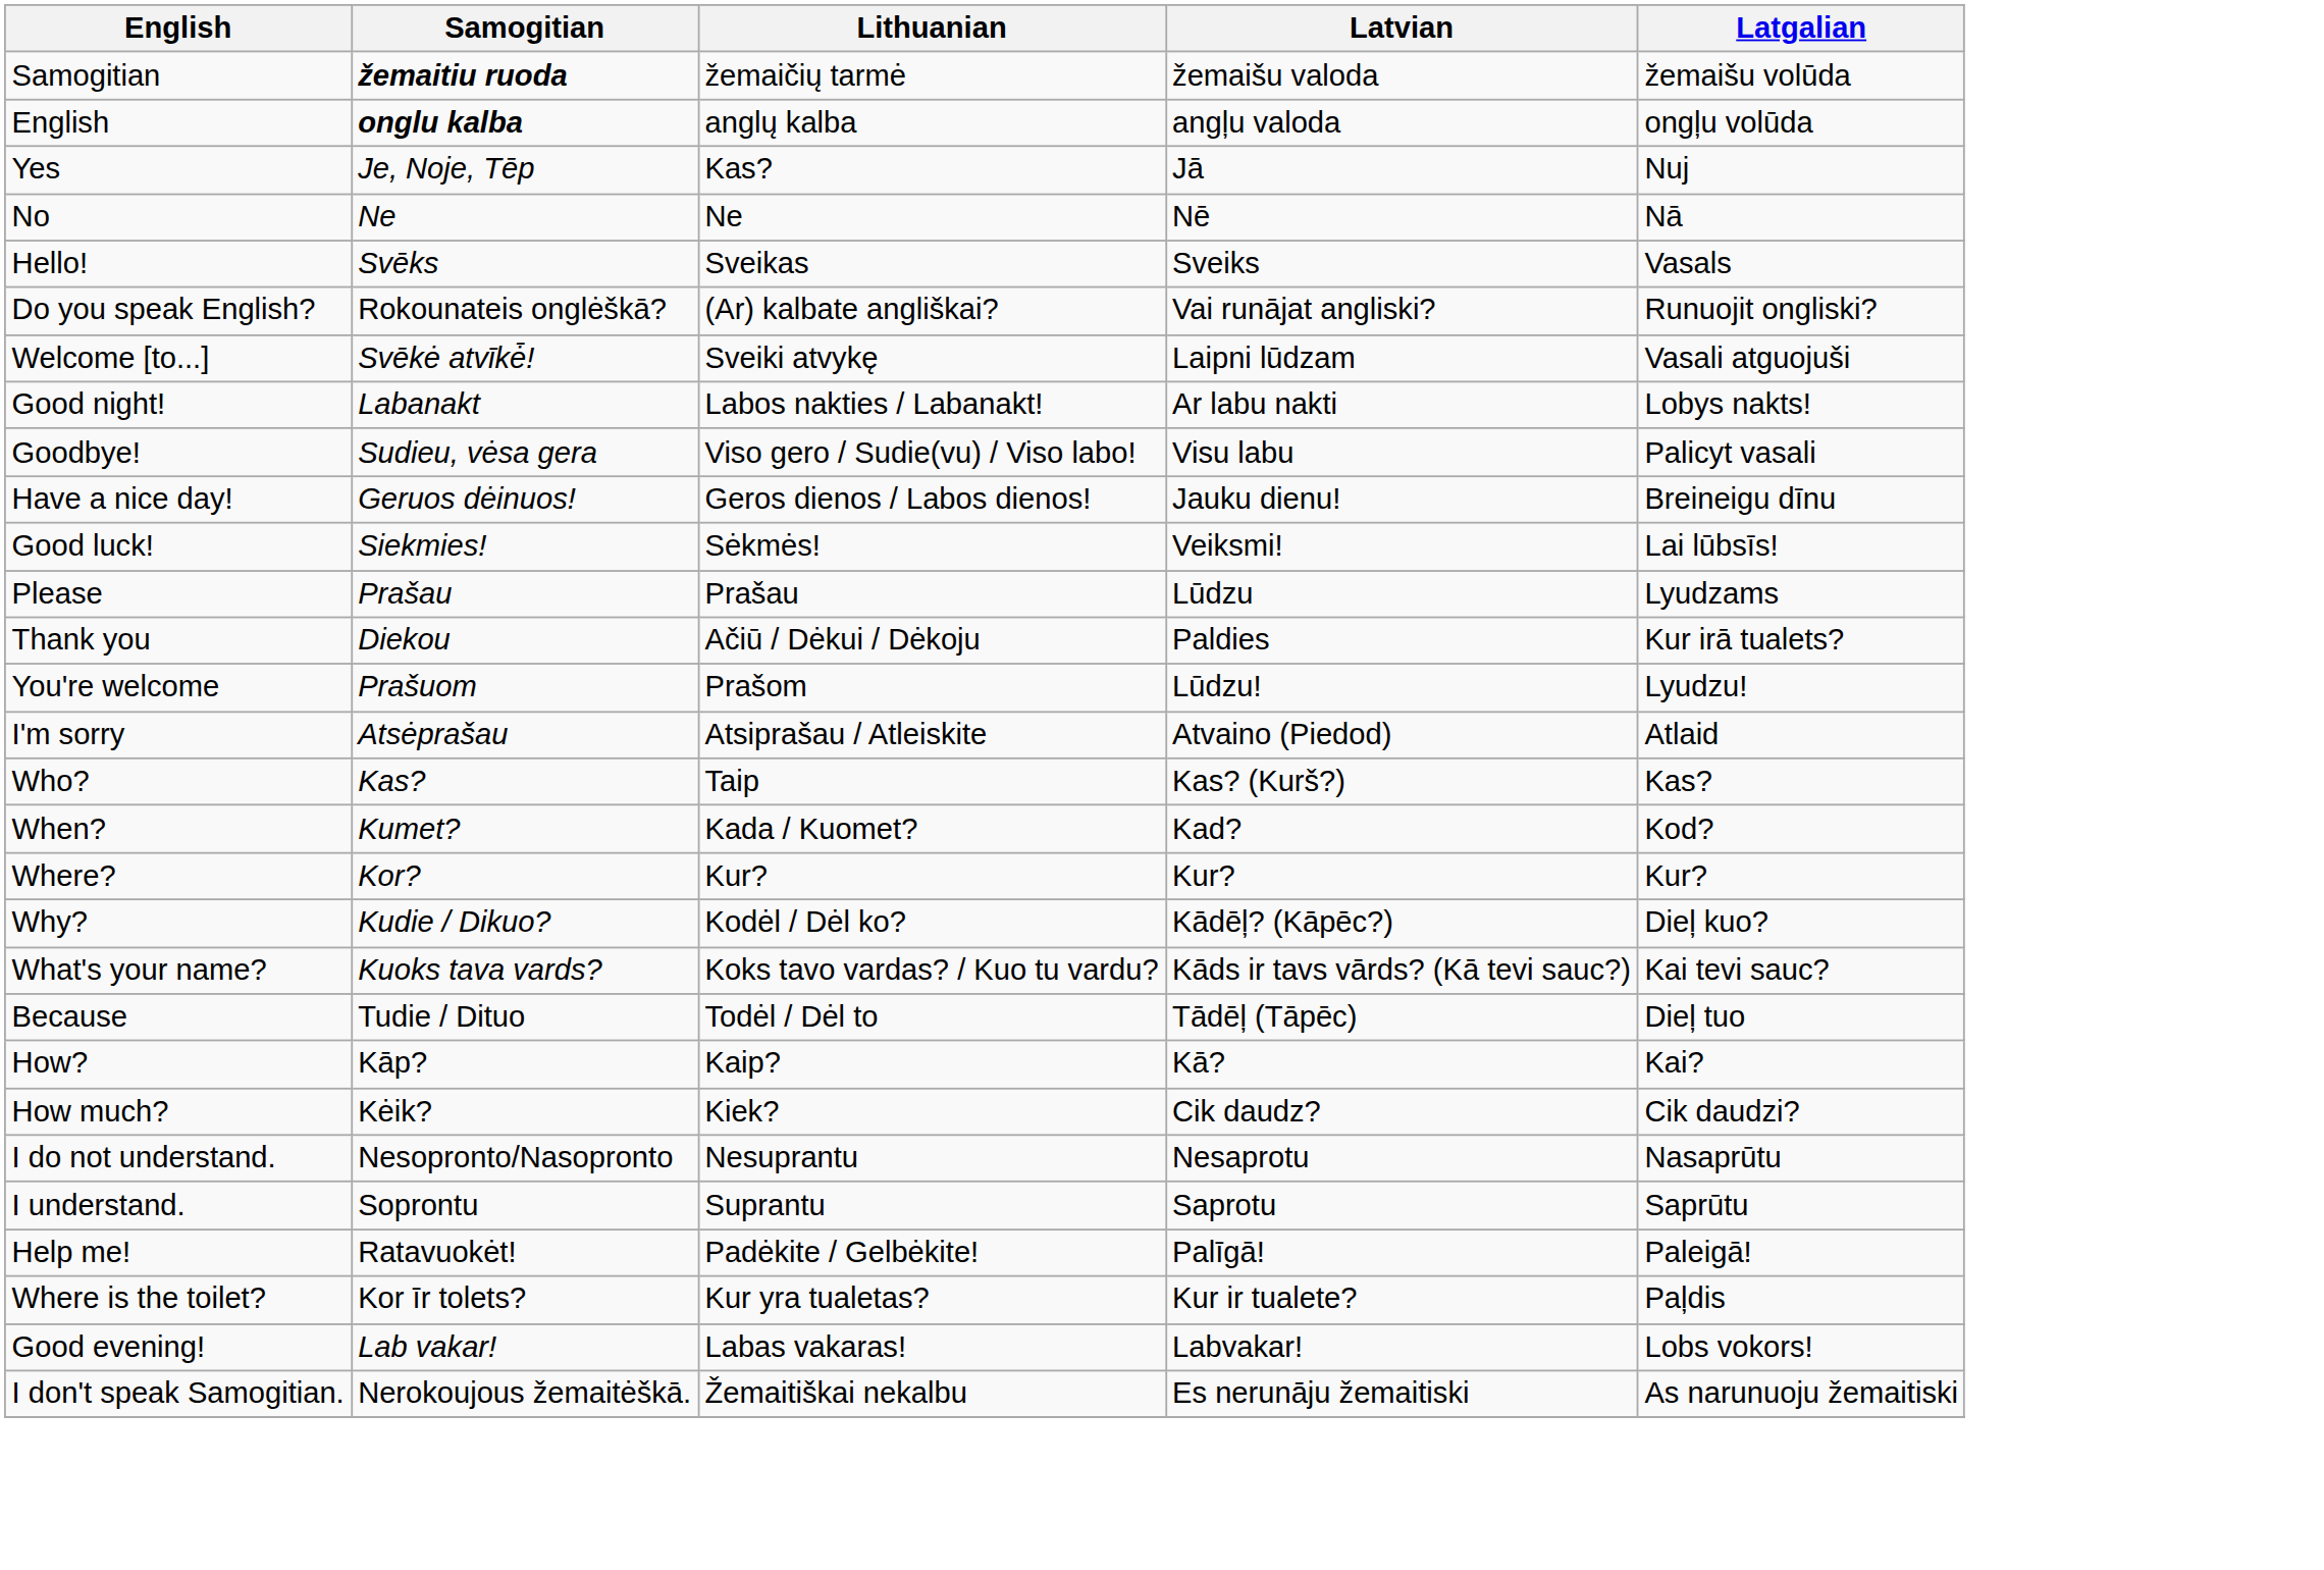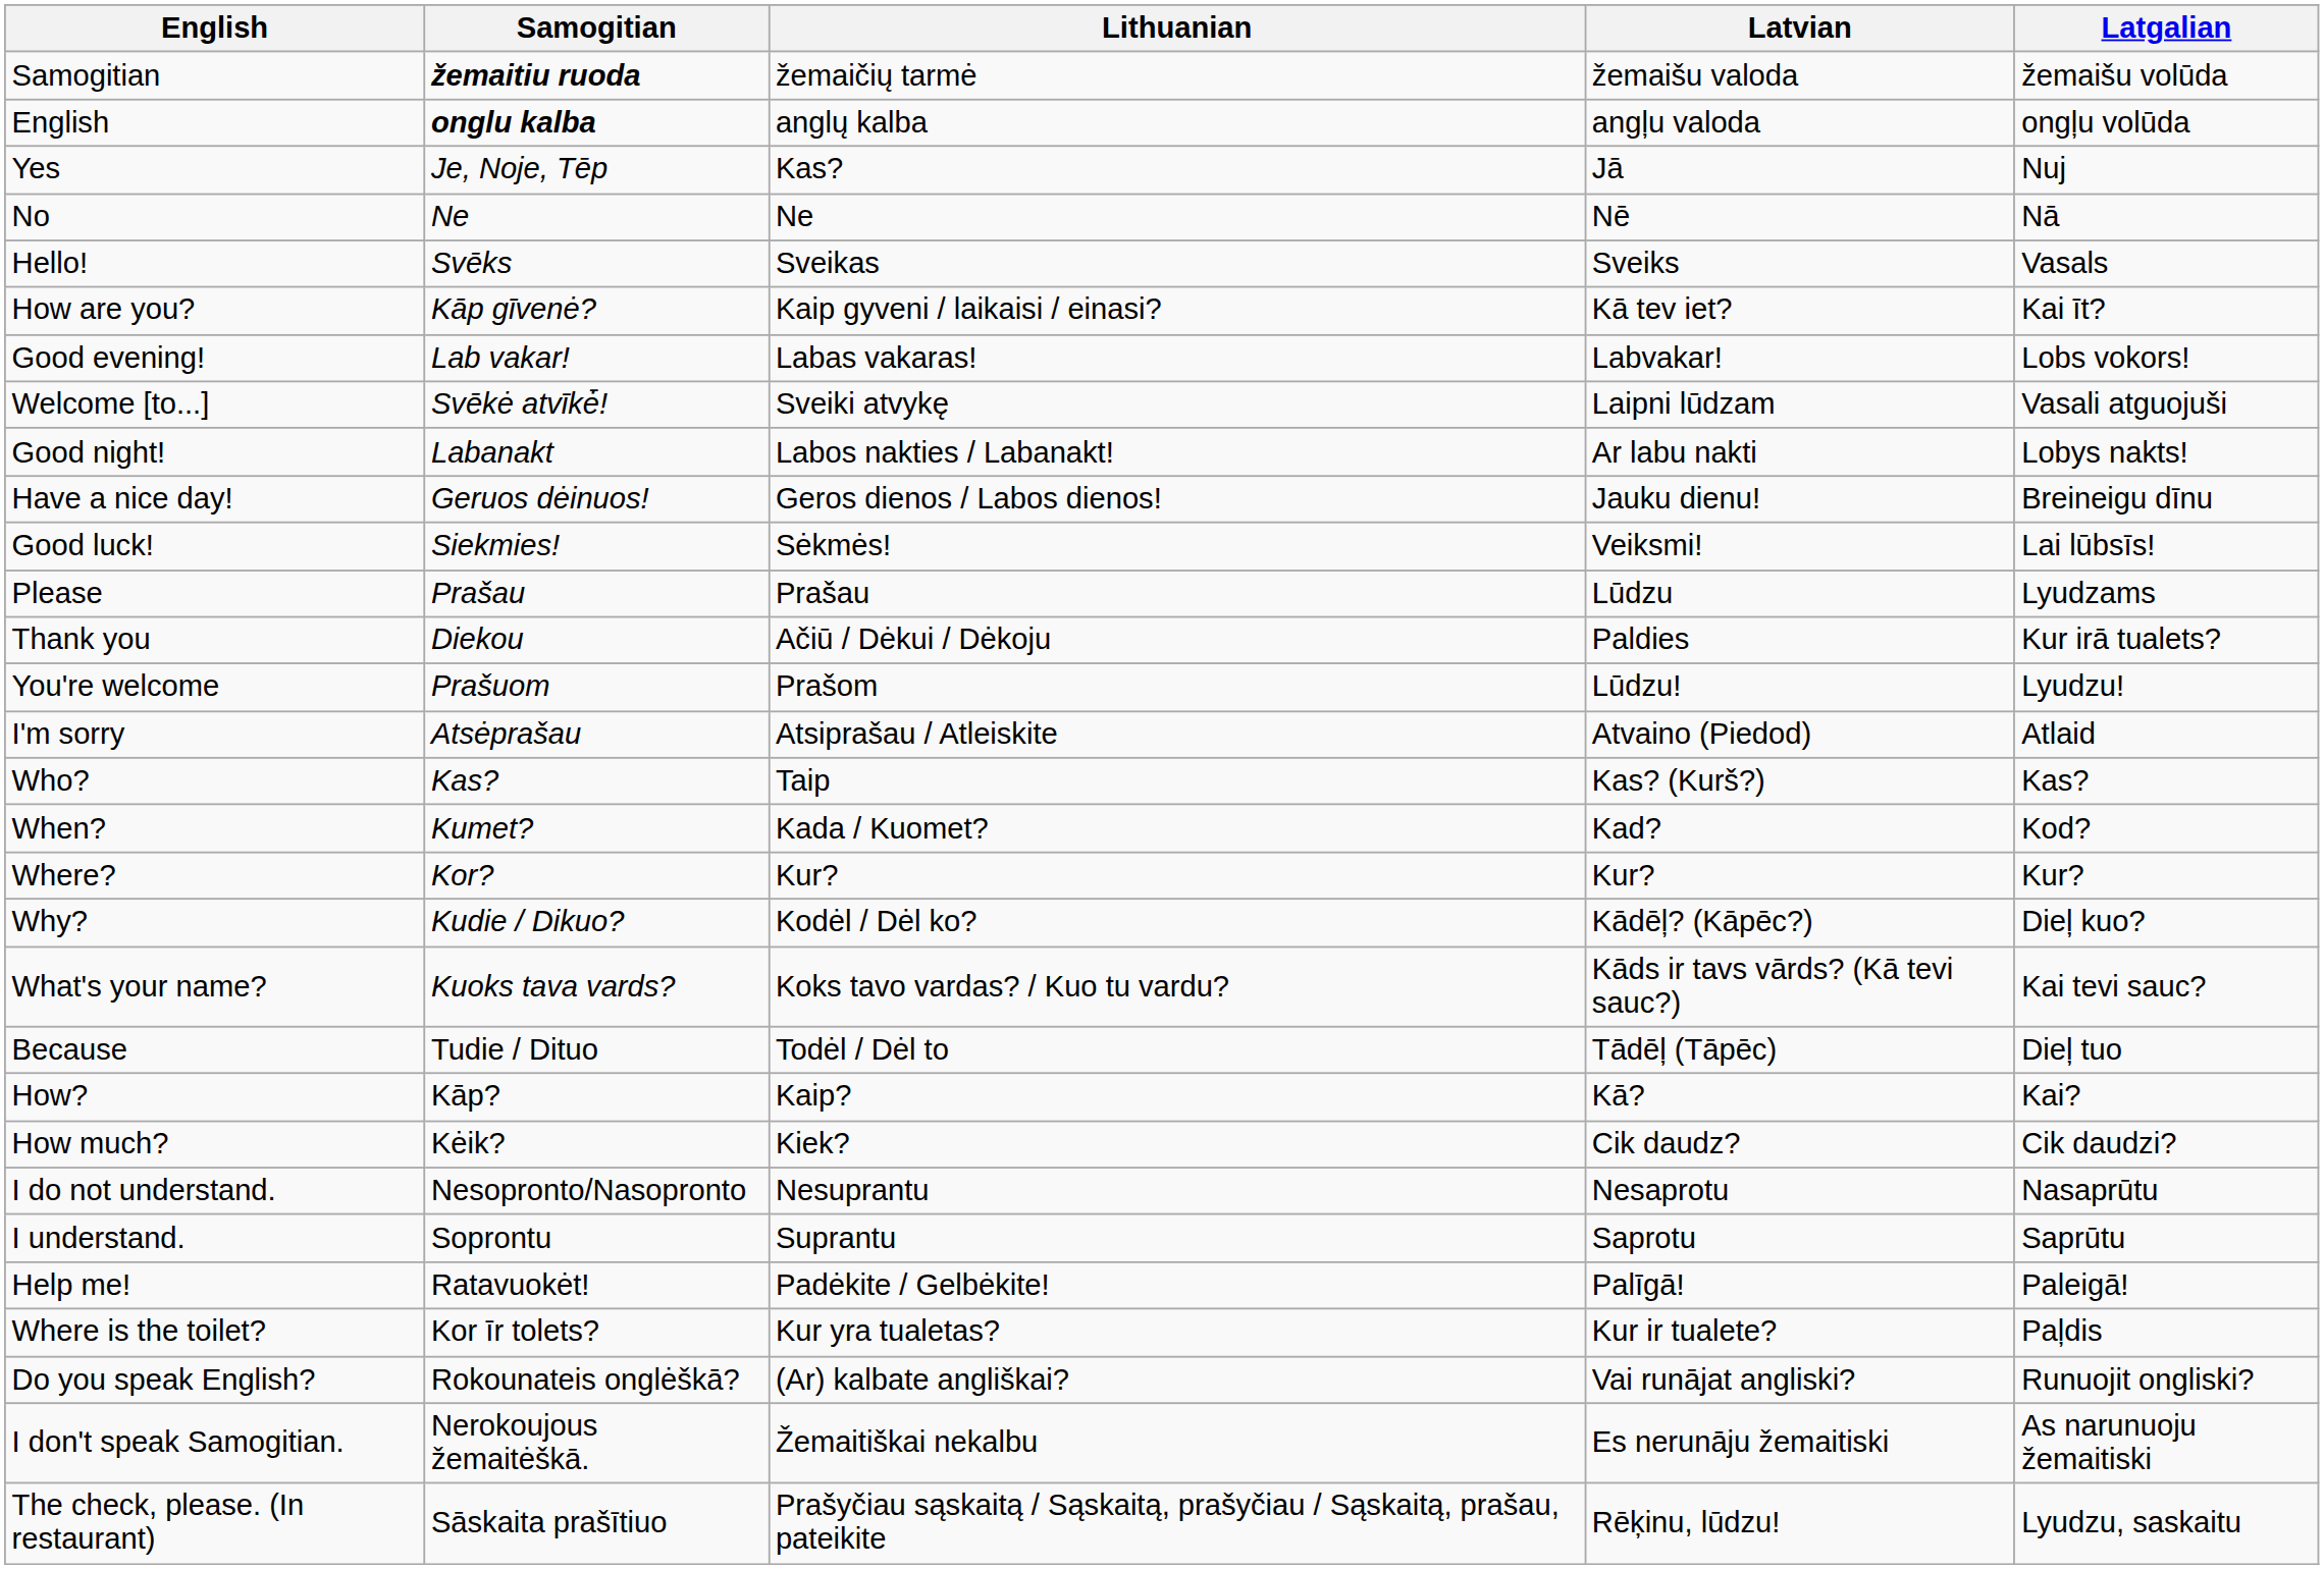+ row: How are you? | Kāp gīvenė? | Kaip gyveni / laikaisi / einasi? | Kā tev iet? | Kai īt?
rows swapped: Good evening! <-> Do you speak English?
- row: Goodbye! | Sudieu, vėsa gera | Viso gero / Sudie(vu) / Viso labo! | Visu labu | Palicyt vasali
+ row: The check, please. (In restaurant) | Sāskaita prašītiuo | Prašyčiau sąskaitą / Sąskaitą, prašyčiau / Sąskaitą, prašau, pateikite | Rēķinu, lūdzu! | Lyudzu, saskaitu
